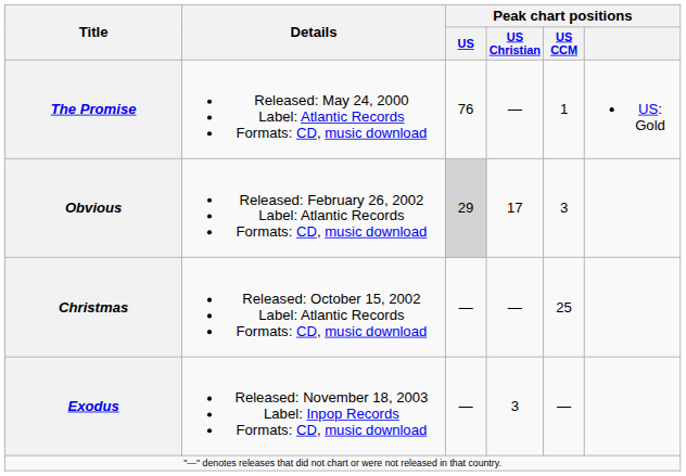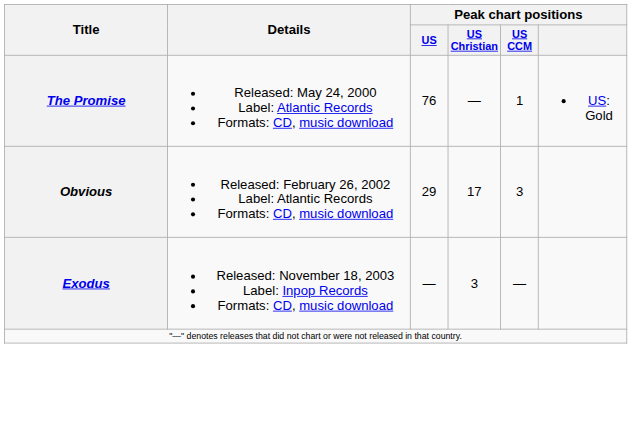Obvious | Peak chart positions / US: lightgrey background -> no background
- row: Christmas | Released: October 15, 2002 Label: Atlantic Records Formats: CD, music download | — | — | 25
